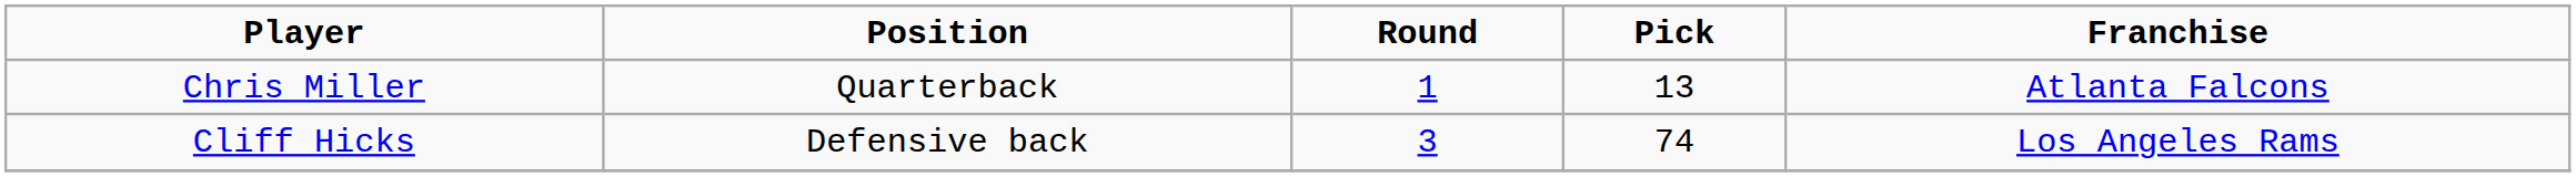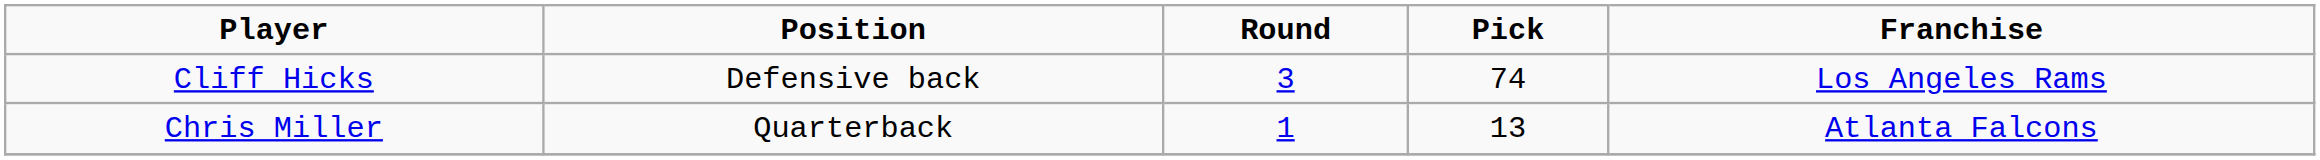rows swapped: Chris Miller <-> Cliff Hicks
